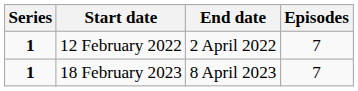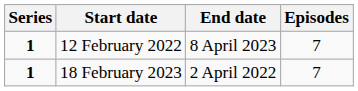12 February 2022 | End date: 2 April 2022 -> 8 April 2023
18 February 2023 | End date: 8 April 2023 -> 2 April 2022
